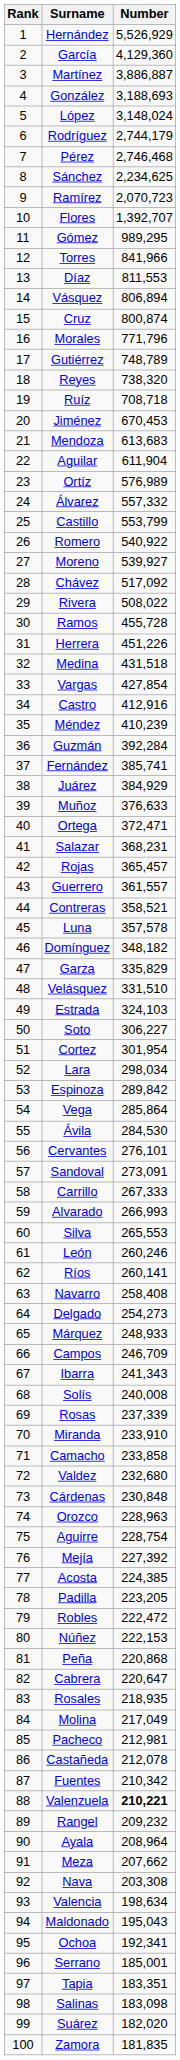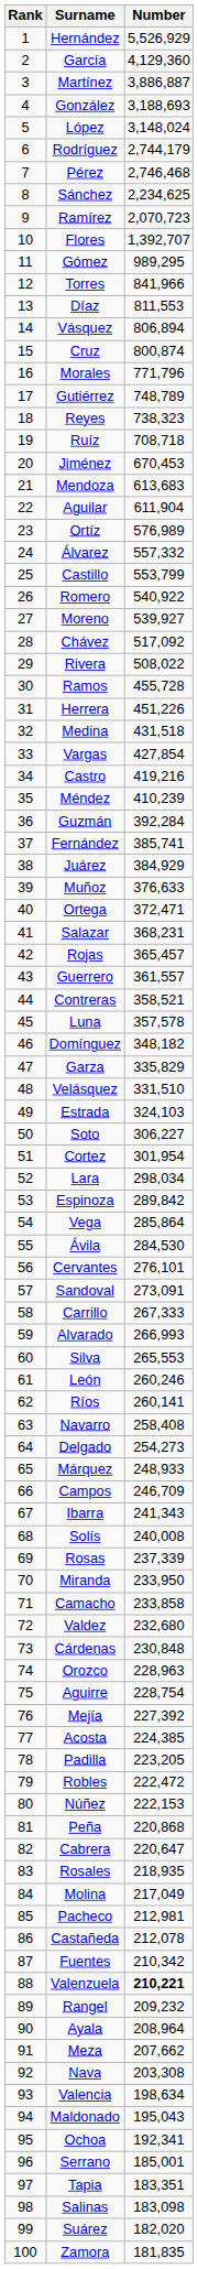Reyes | Number: 738,320 -> 738,323
Castro | Number: 412,916 -> 419,216
Miranda | Number: 233,910 -> 233,950
